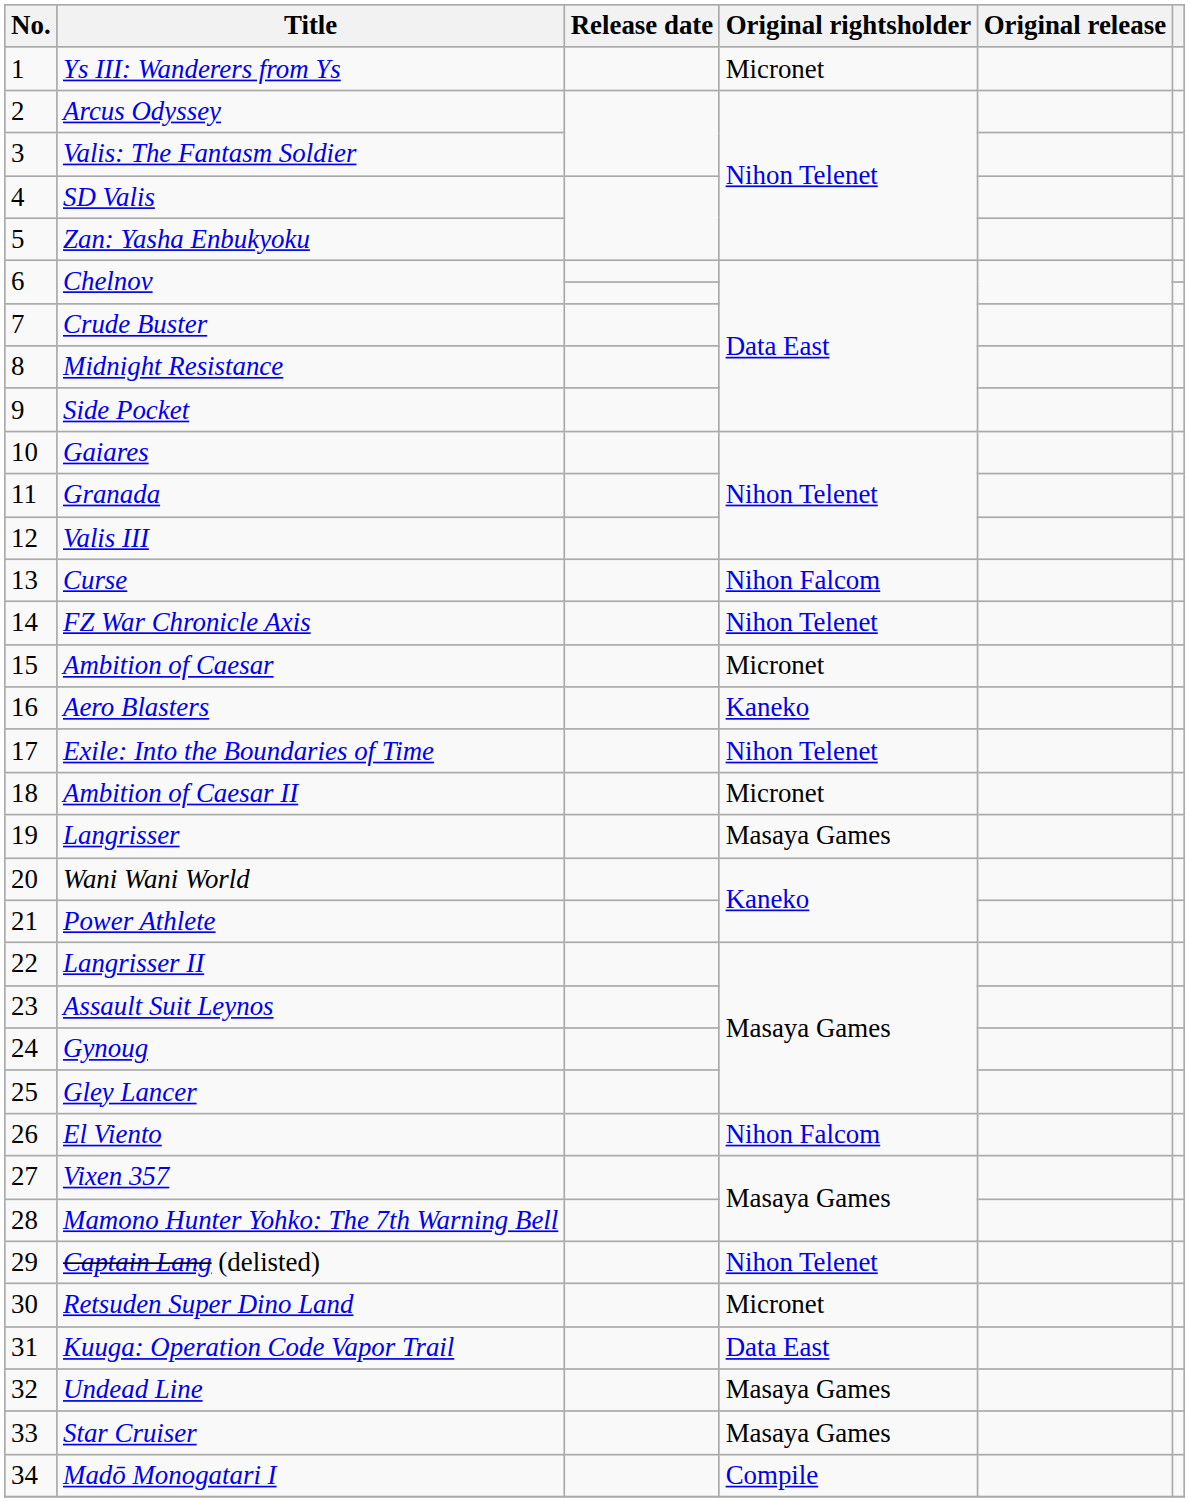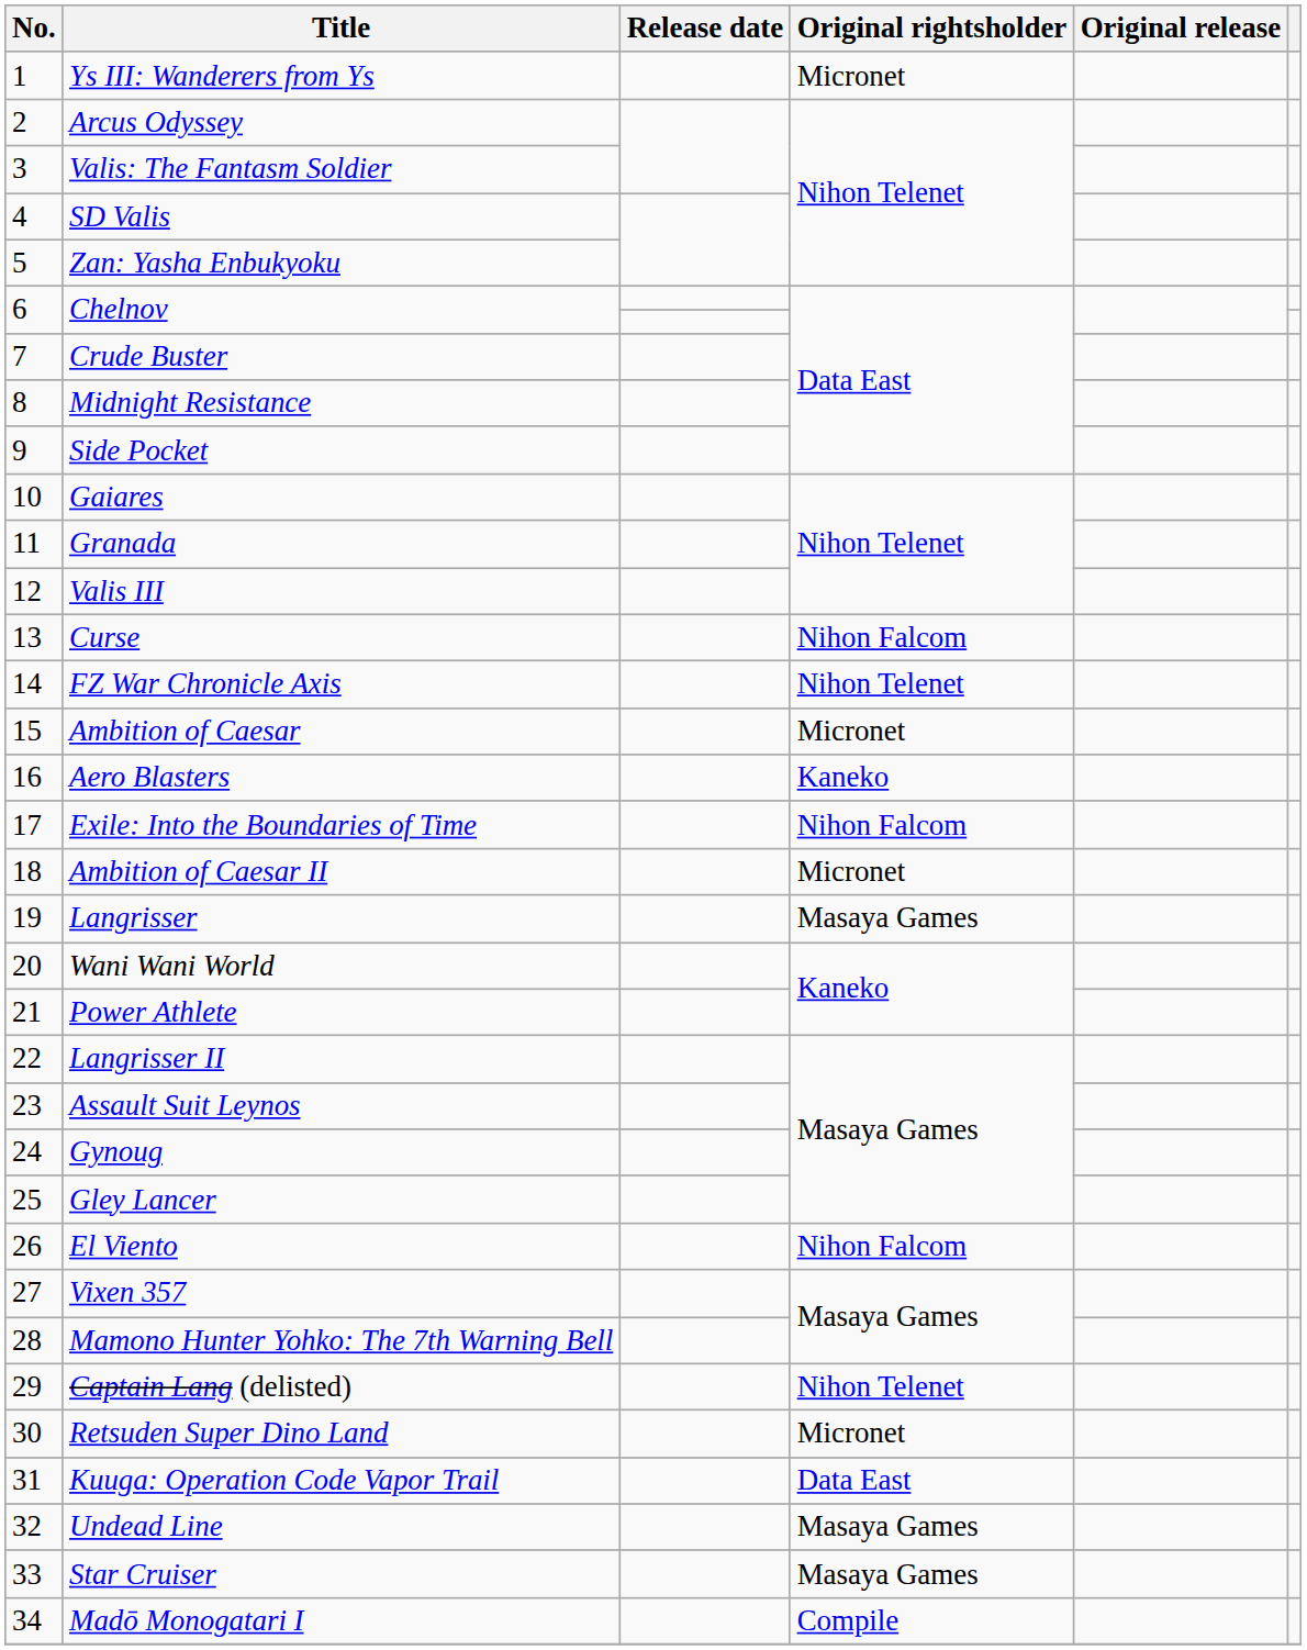Exile: Into the Boundaries of Time | Original rightsholder: Nihon Telenet -> Nihon Falcom
